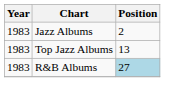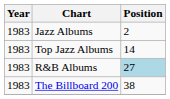Top Jazz Albums | Position: 13 -> 14
+ row: 1983 | The Billboard 200 | 38
